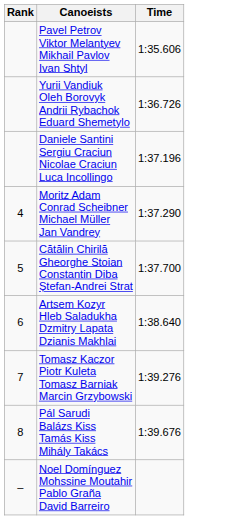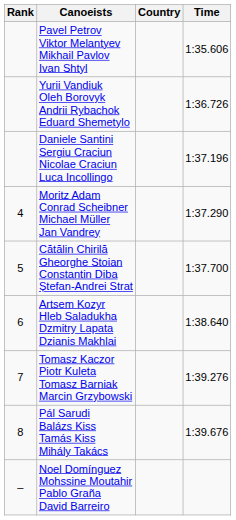+ column: Country
